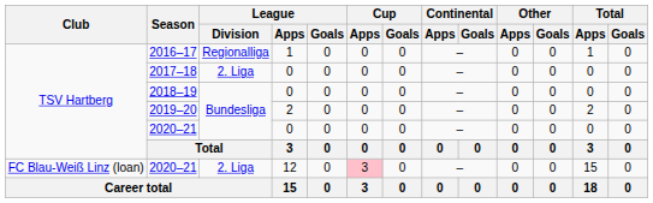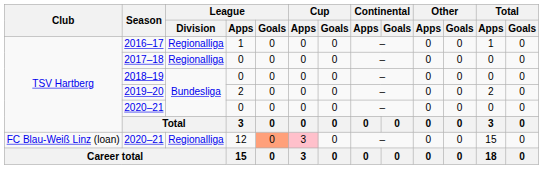2017–18 | League / Division: 2. Liga -> Regionalliga
2020–21 / 12 | League / Division: 2. Liga -> Regionalliga
2020–21 / 12 | League / Goals: no background -> lightsalmon background
